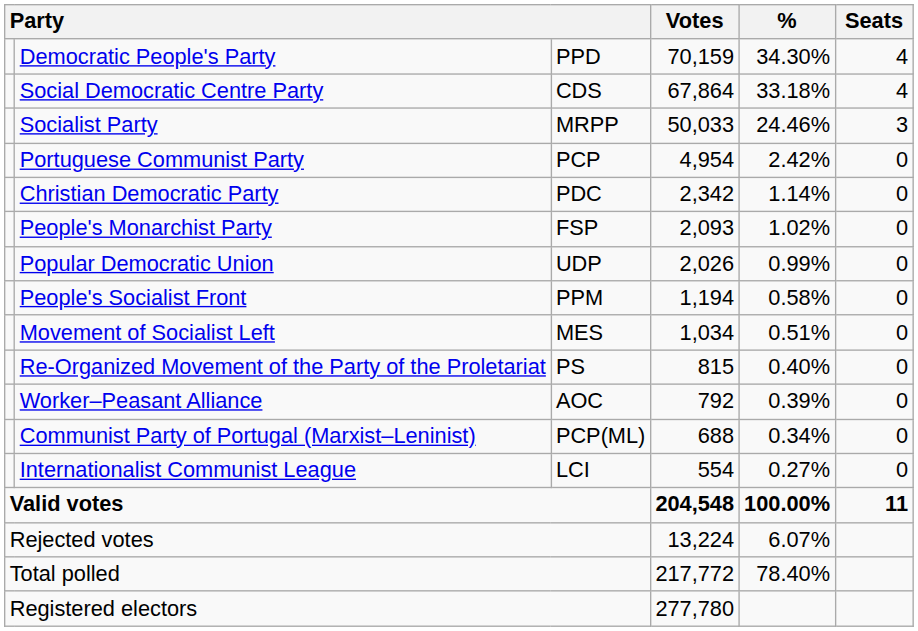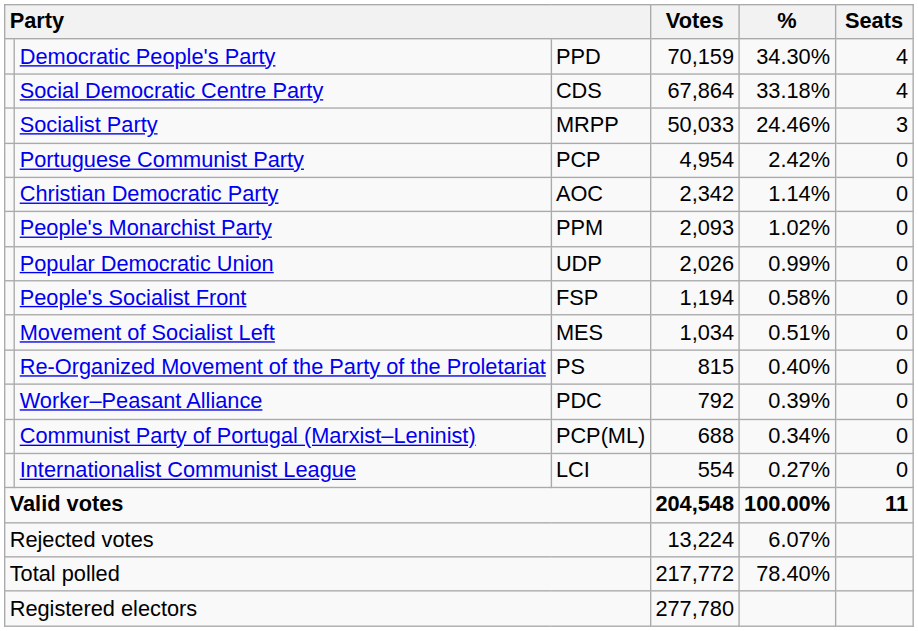Christian Democratic Party | column 3: PDC -> AOC
People's Monarchist Party | column 3: FSP -> PPM
People's Socialist Front | column 3: PPM -> FSP
Worker–Peasant Alliance | column 3: AOC -> PDC
